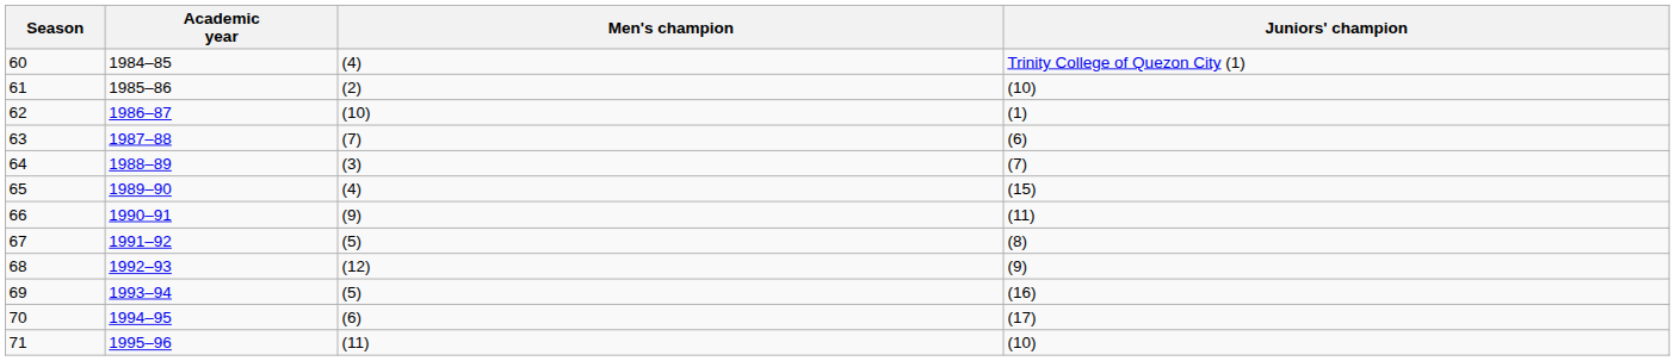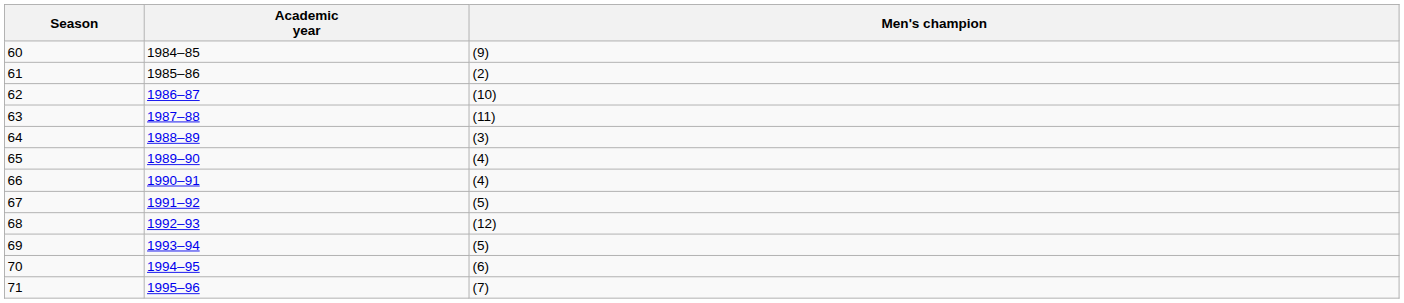- column: Juniors' champion | Trinity College of Quezon City (1) | (10) | (1) | (6) | (7) | (15) | (11) | (8) | (9) | (16) | (17) | (10)
60 | Men's champion: (4) -> (9)
63 | Men's champion: (7) -> (11)
66 | Men's champion: (9) -> (4)
71 | Men's champion: (11) -> (7)
